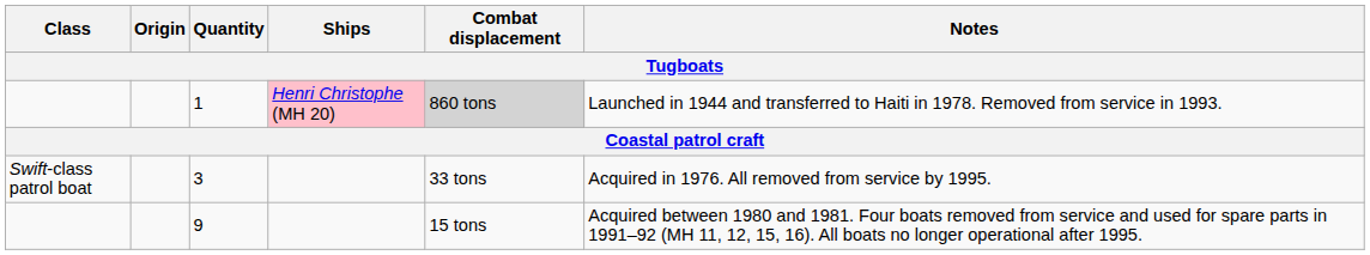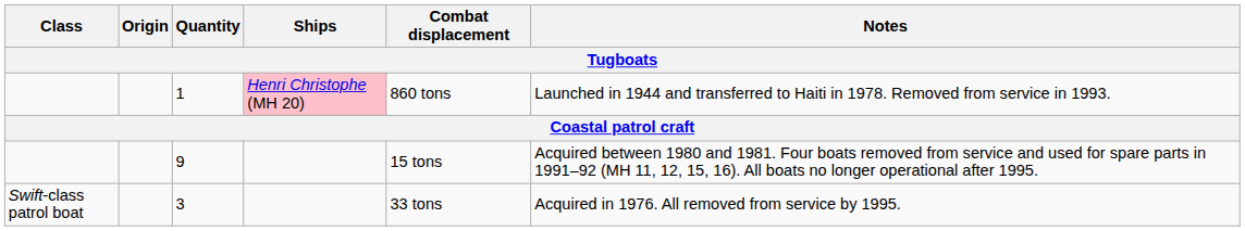1 | Combat displacement: lightgrey background -> no background
rows swapped: 9 <-> 3
